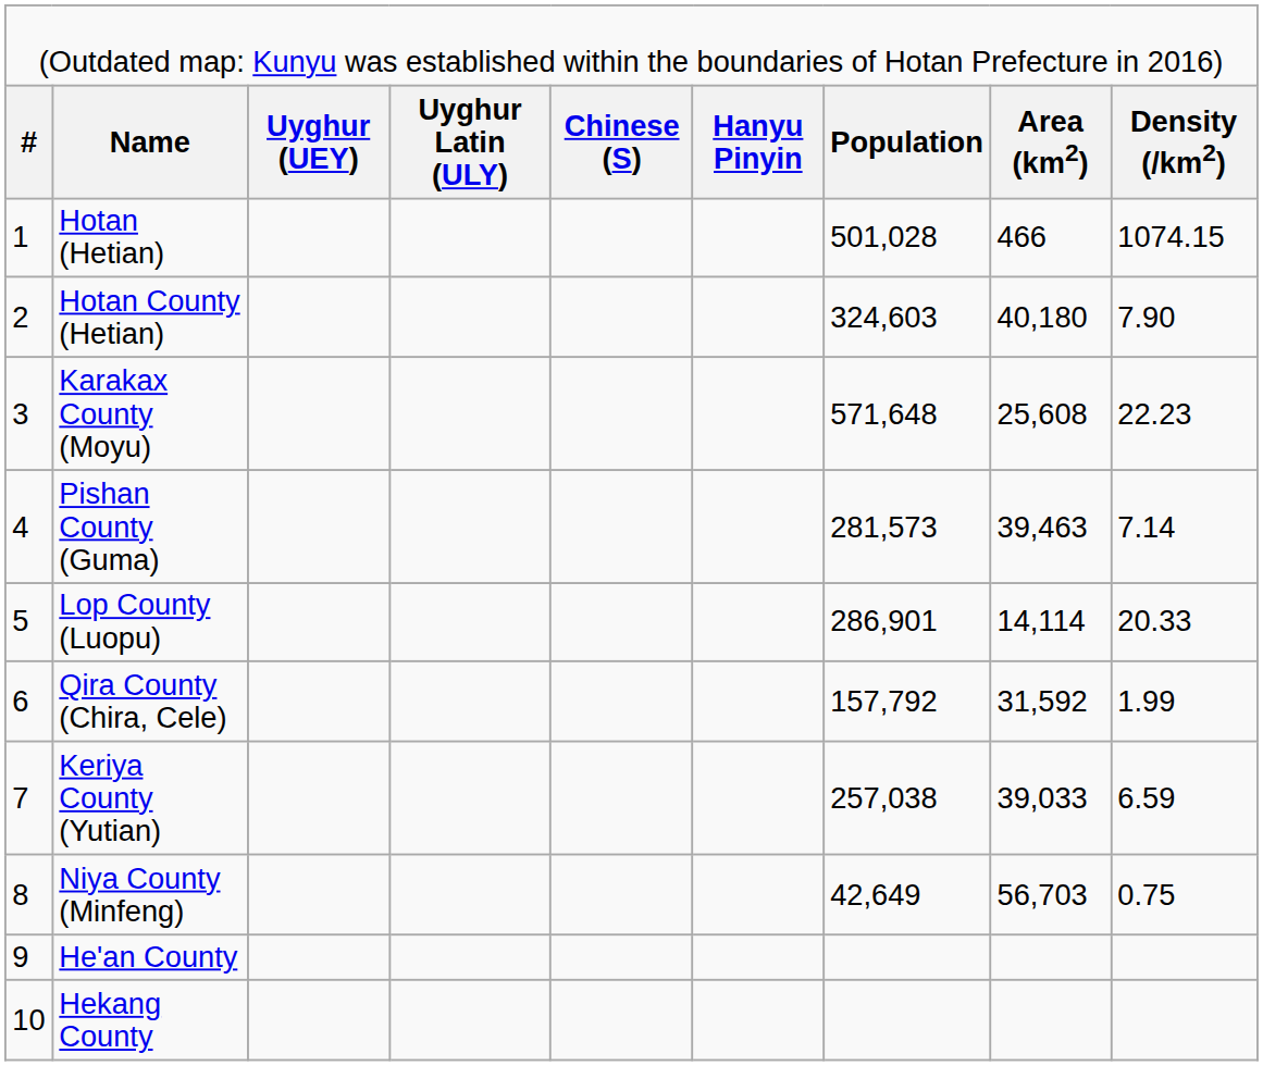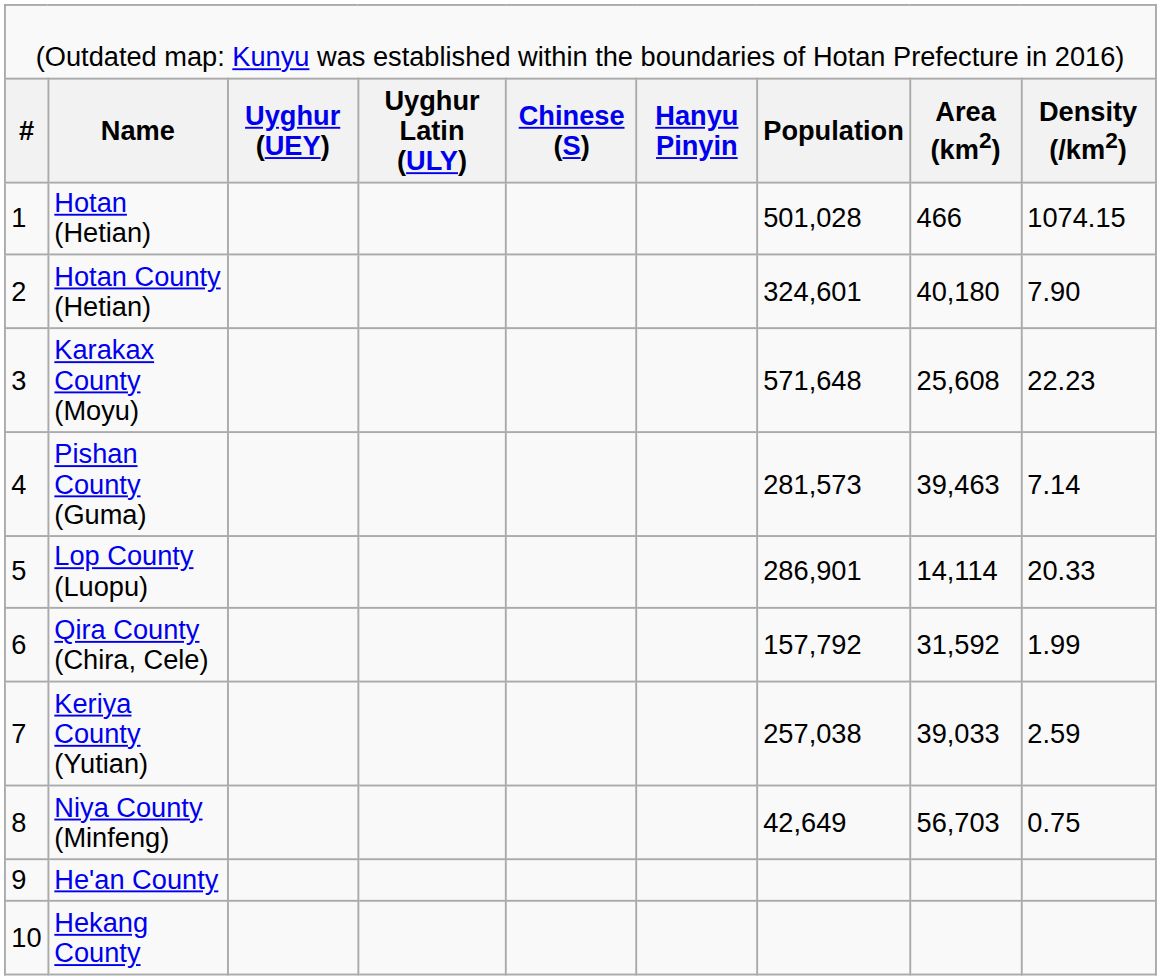Hotan County (Hetian) | column 7: 324,603 -> 324,601
Keriya County (Yutian) | column 9: 6.59 -> 2.59
